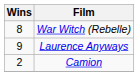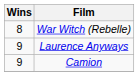Camion | Wins: 2 -> 9
